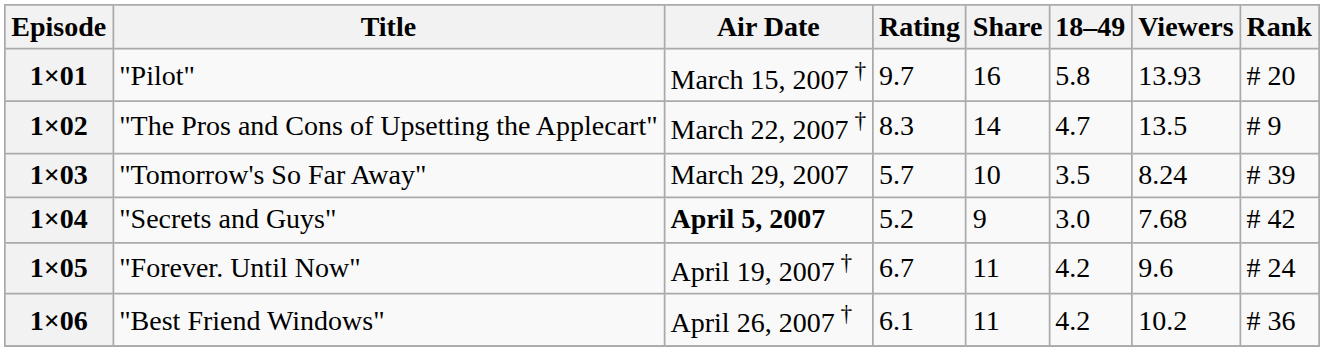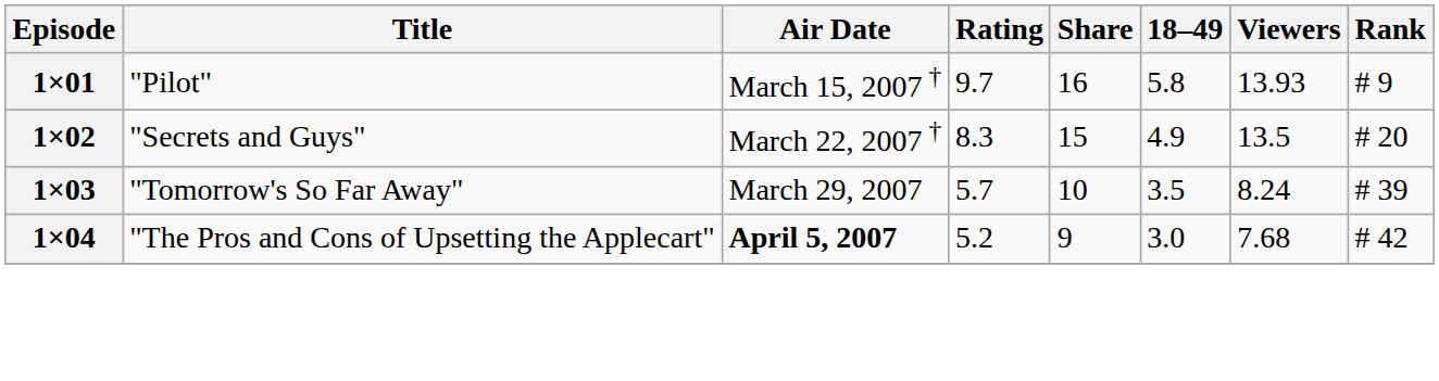1×01 | Rank: # 20 -> # 9
1×02 | Title: "The Pros and Cons of Upsetting the Applecart" -> "Secrets and Guys"
1×02 | Share: 14 -> 15
1×02 | 18–49: 4.7 -> 4.9
1×02 | Rank: # 9 -> # 20
1×04 | Title: "Secrets and Guys" -> "The Pros and Cons of Upsetting the Applecart"
- row: 1×05 | "Forever. Until Now" | April 19, 2007 † | 6.7 | 11 | 4.2 | 9.6 | # 24
- row: 1×06 | "Best Friend Windows" | April 26, 2007 † | 6.1 | 11 | 4.2 | 10.2 | # 36
